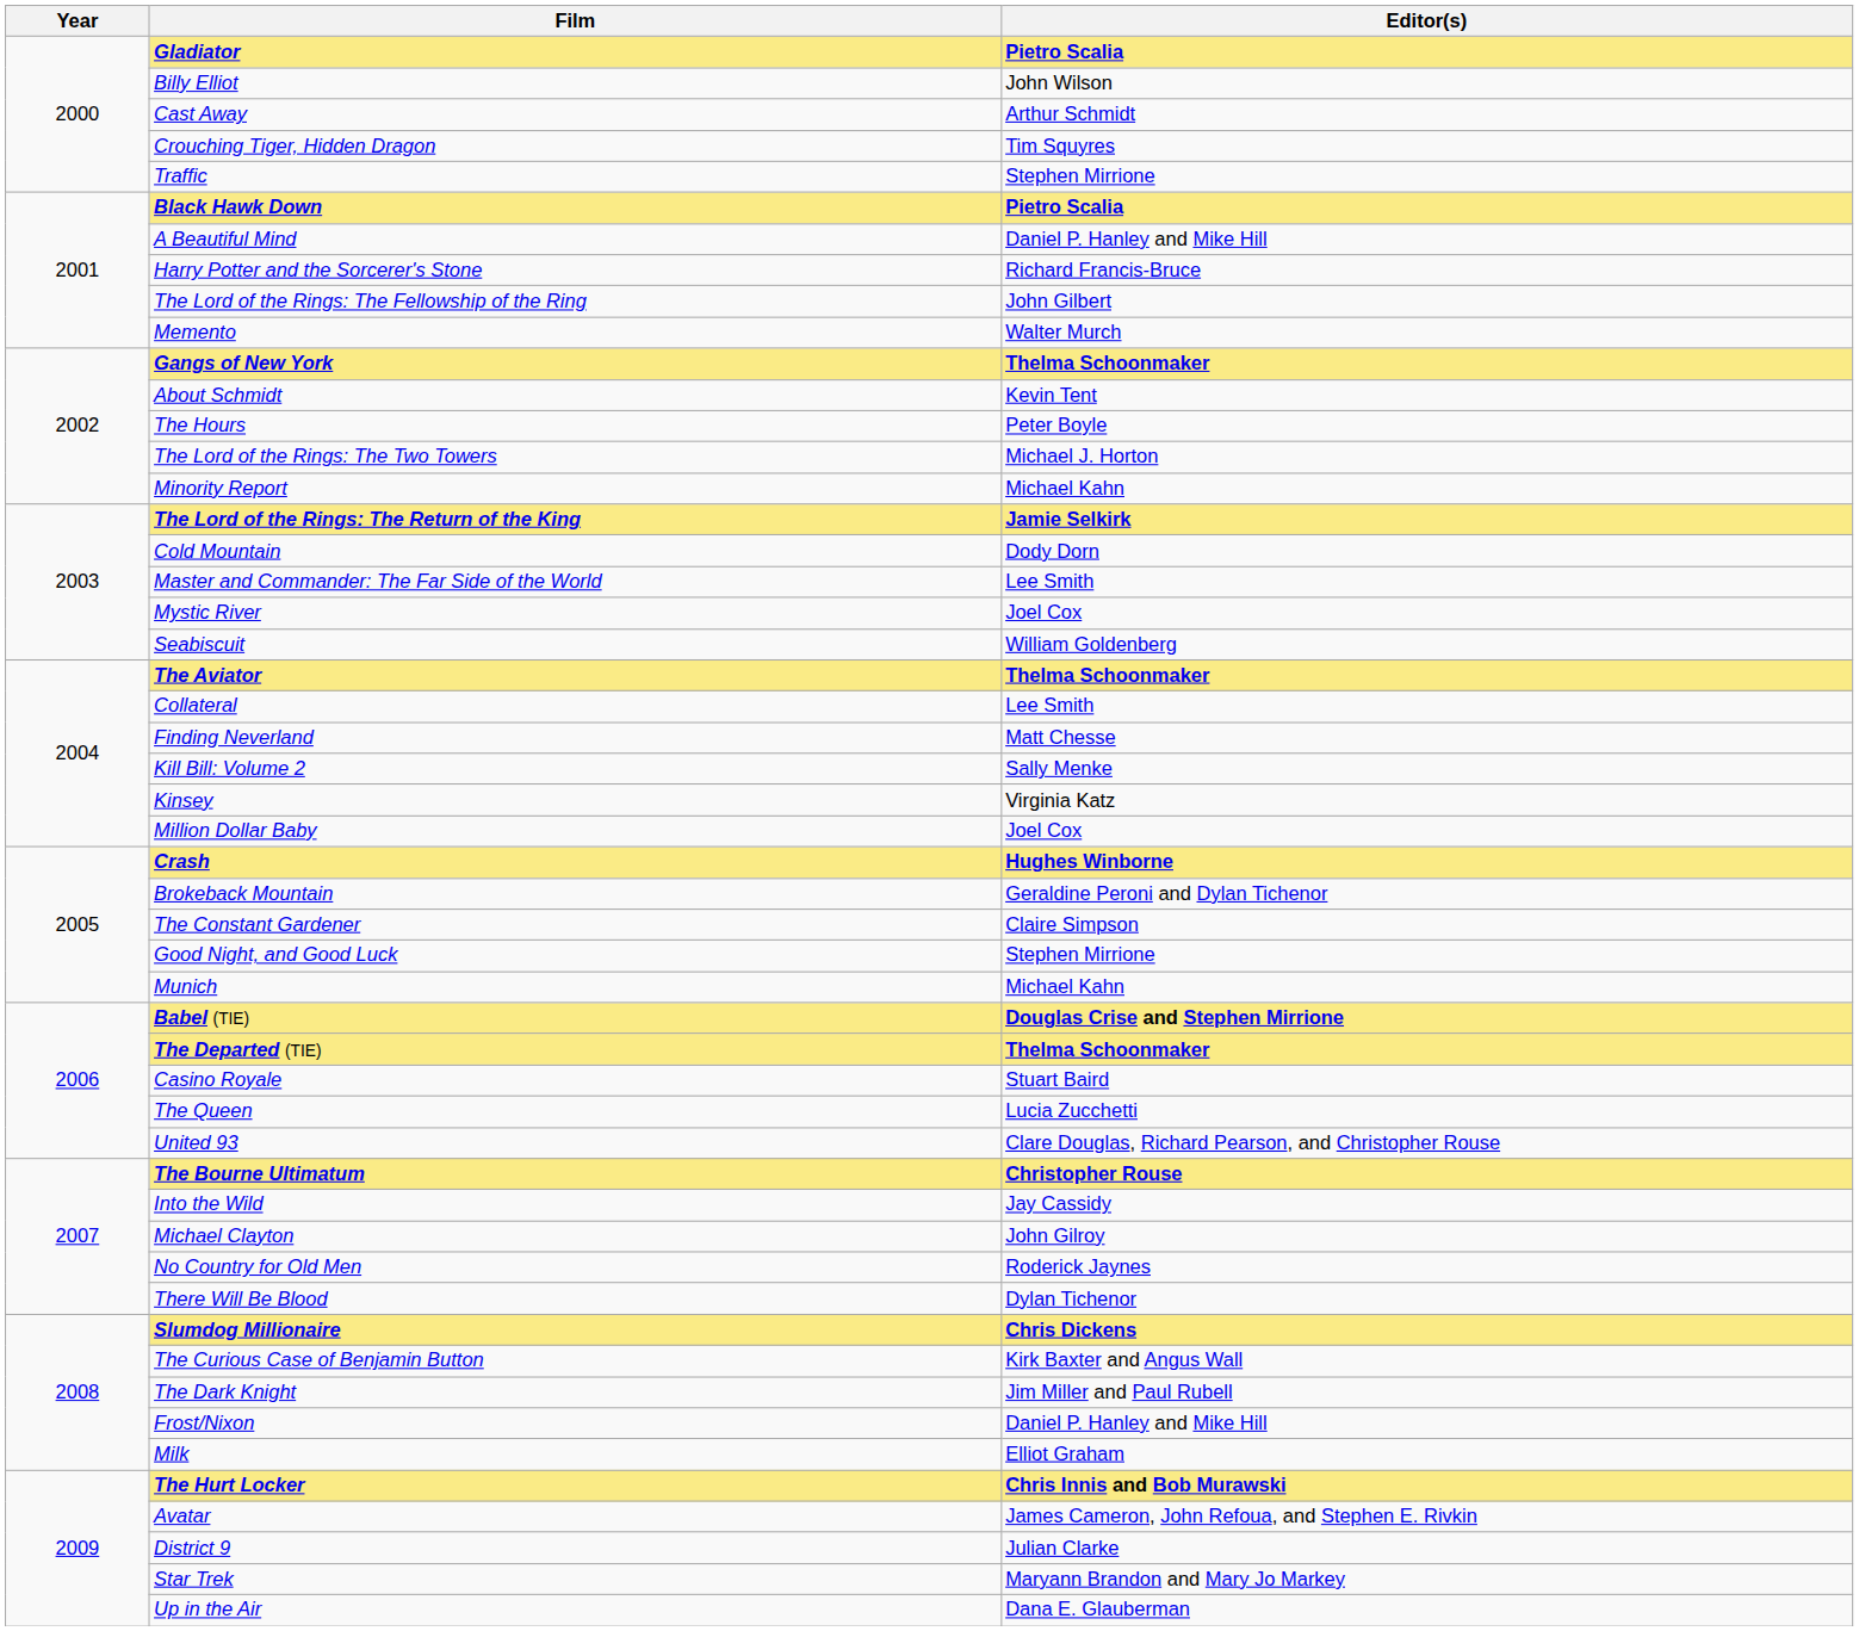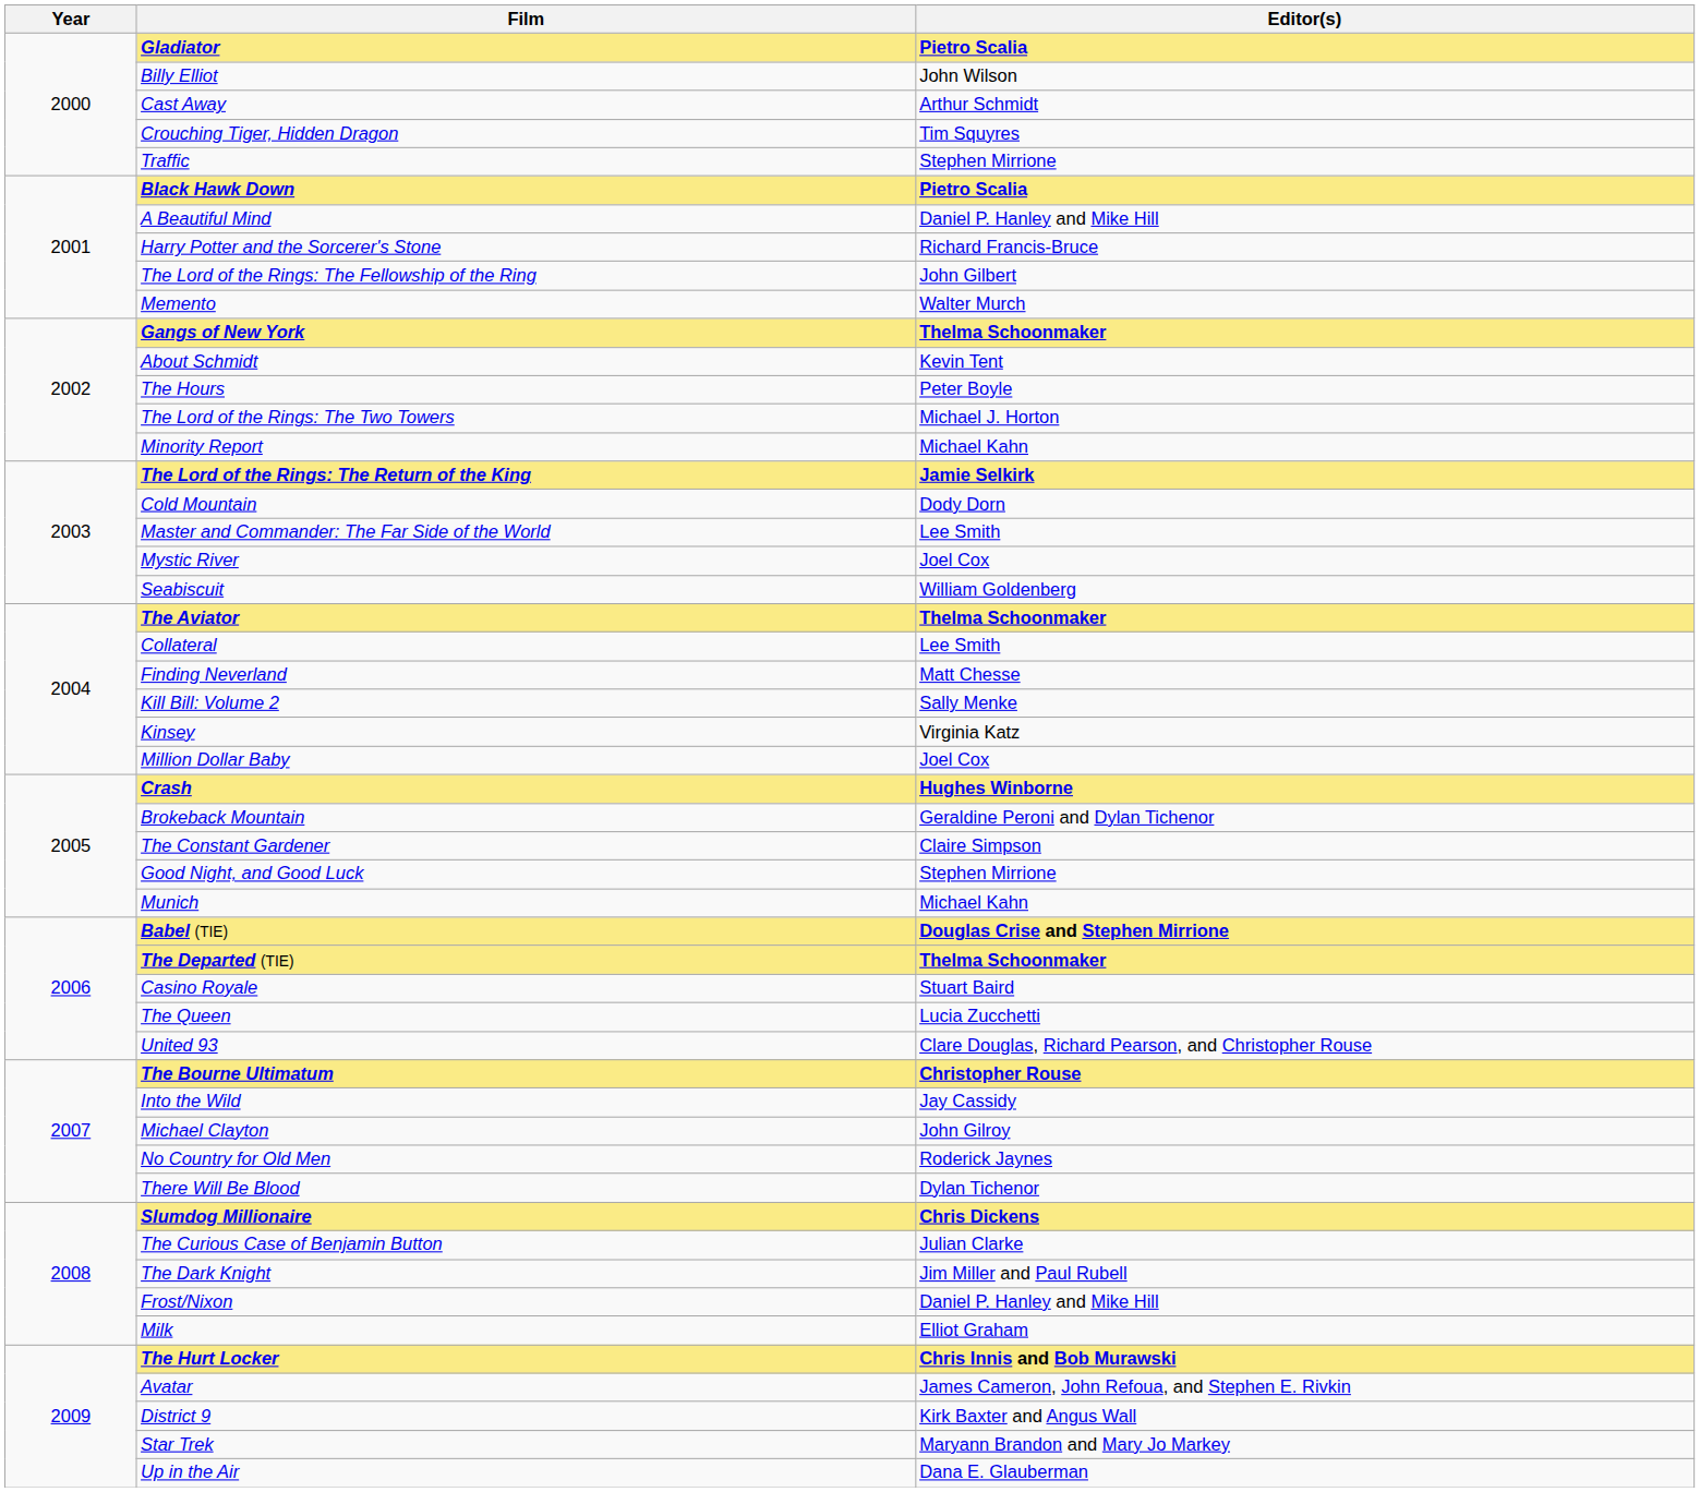The Curious Case of Benjamin Button | Editor(s): Kirk Baxter and Angus Wall -> Julian Clarke
District 9 | Editor(s): Julian Clarke -> Kirk Baxter and Angus Wall
